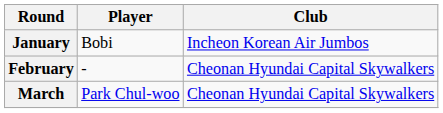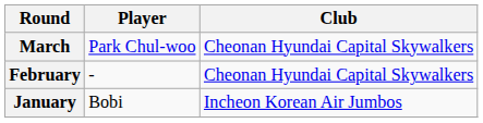rows swapped: January <-> March
